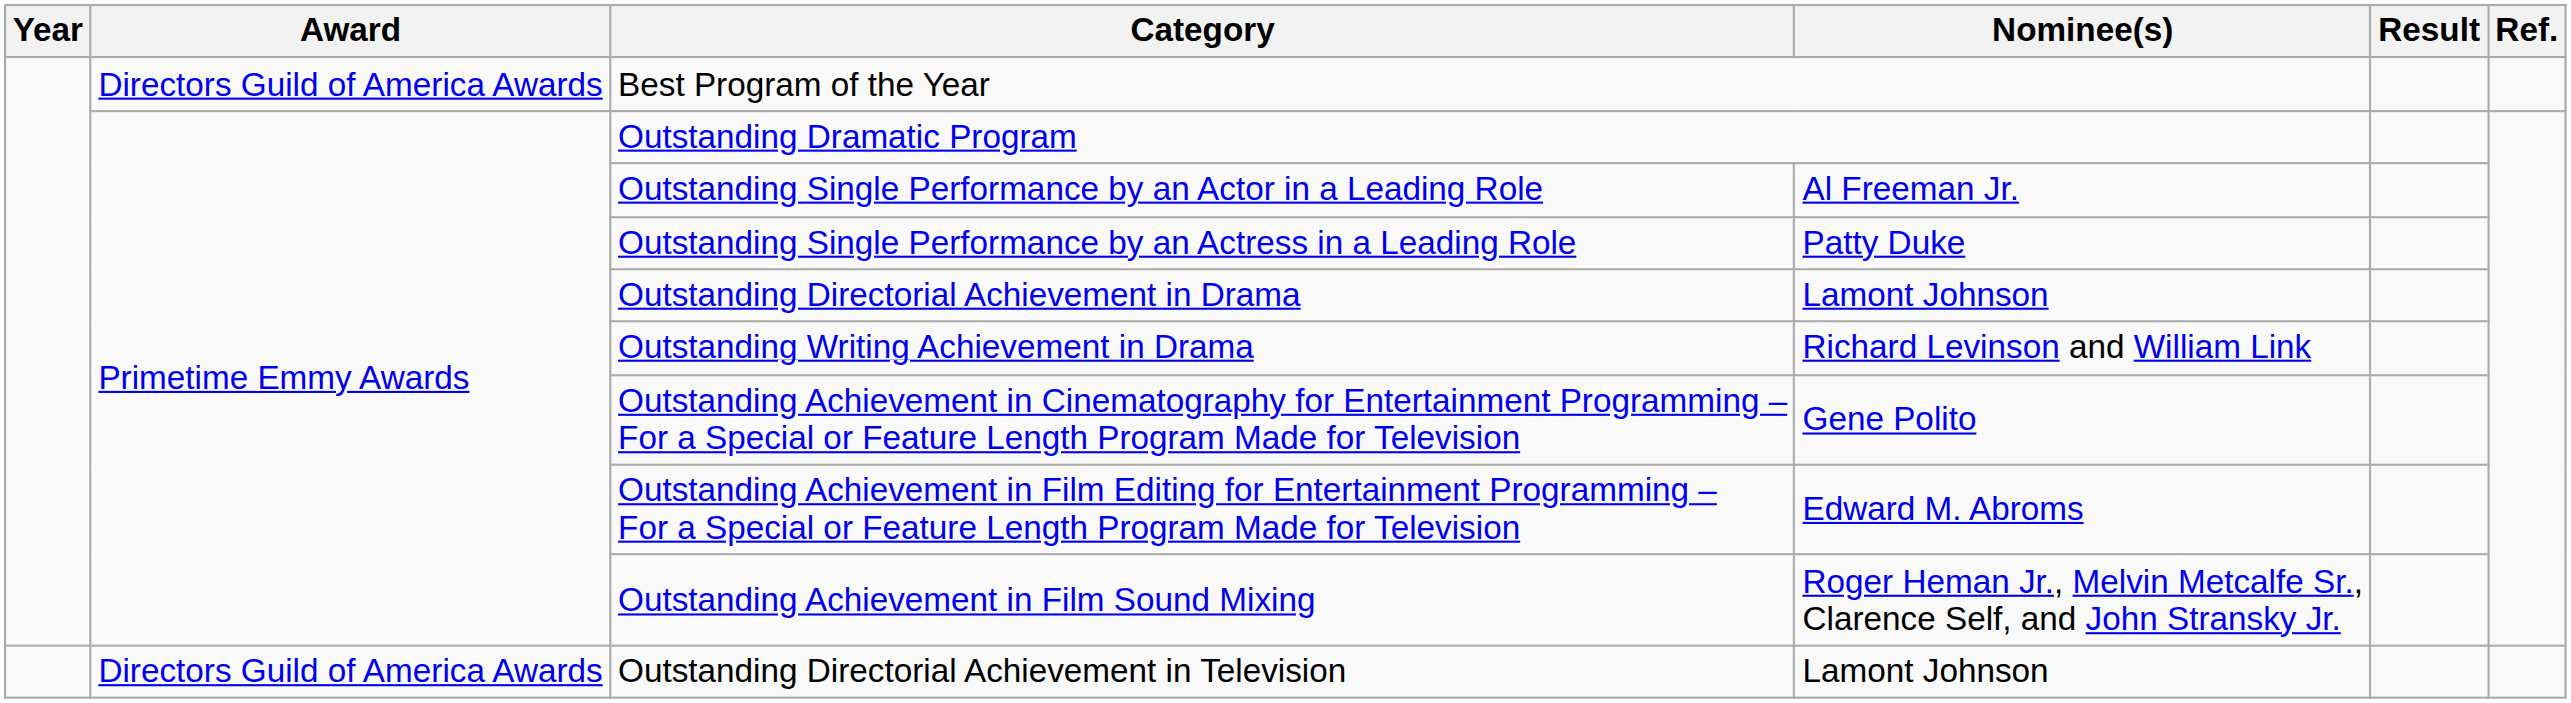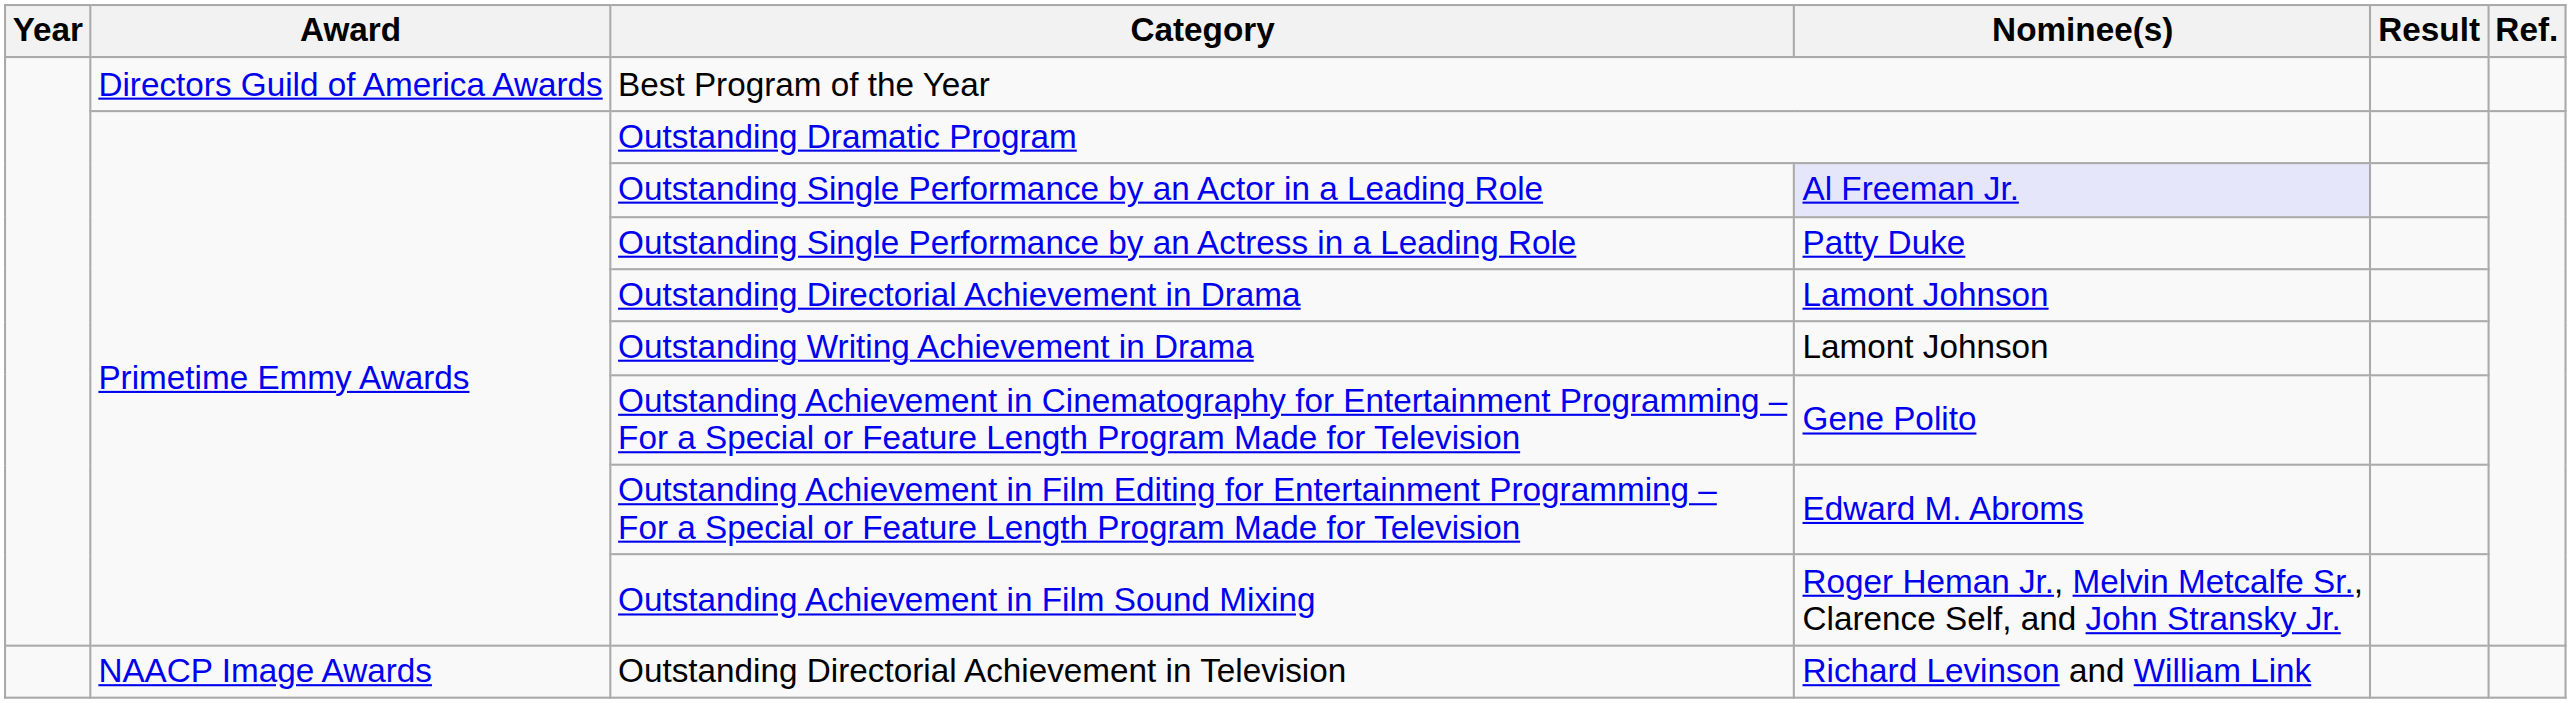Outstanding Single Performance by an Actor in a Leading Role | Nominee(s): no background -> lavender background
Outstanding Writing Achievement in Drama | Nominee(s): Richard Levinson and William Link -> Lamont Johnson
Outstanding Directorial Achievement in Television | Award: Directors Guild of America Awards -> NAACP Image Awards
Outstanding Directorial Achievement in Television | Nominee(s): Lamont Johnson -> Richard Levinson and William Link
